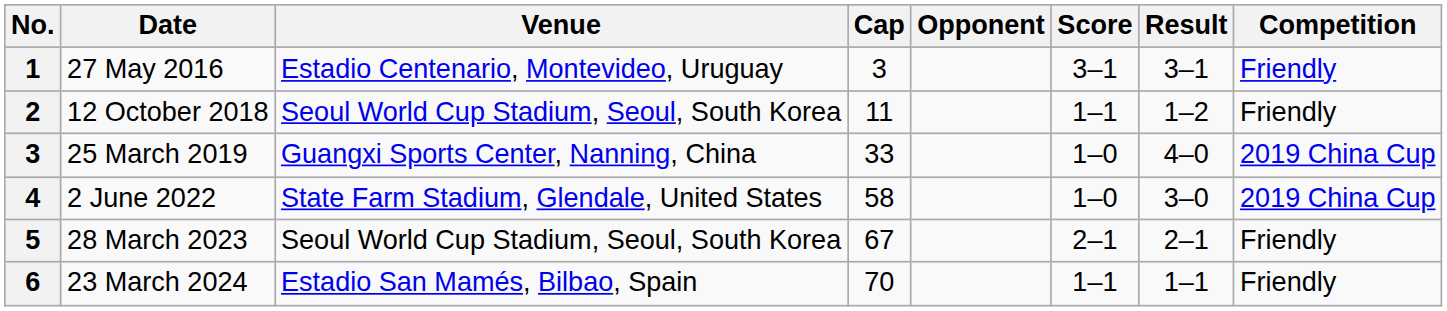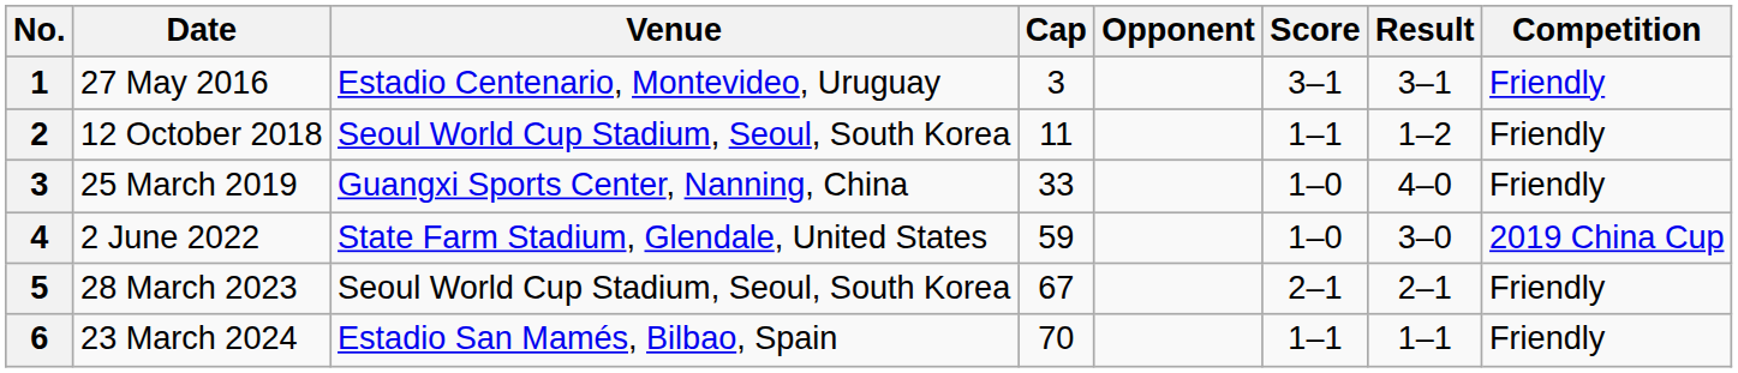25 March 2019 | Competition: 2019 China Cup -> Friendly
2 June 2022 | Cap: 58 -> 59
